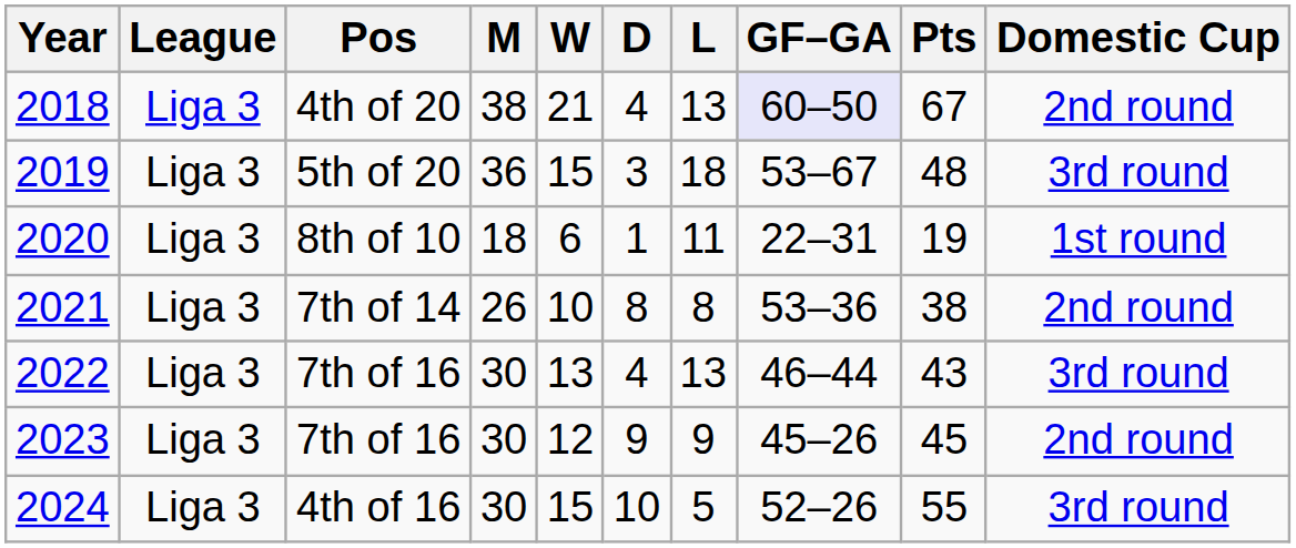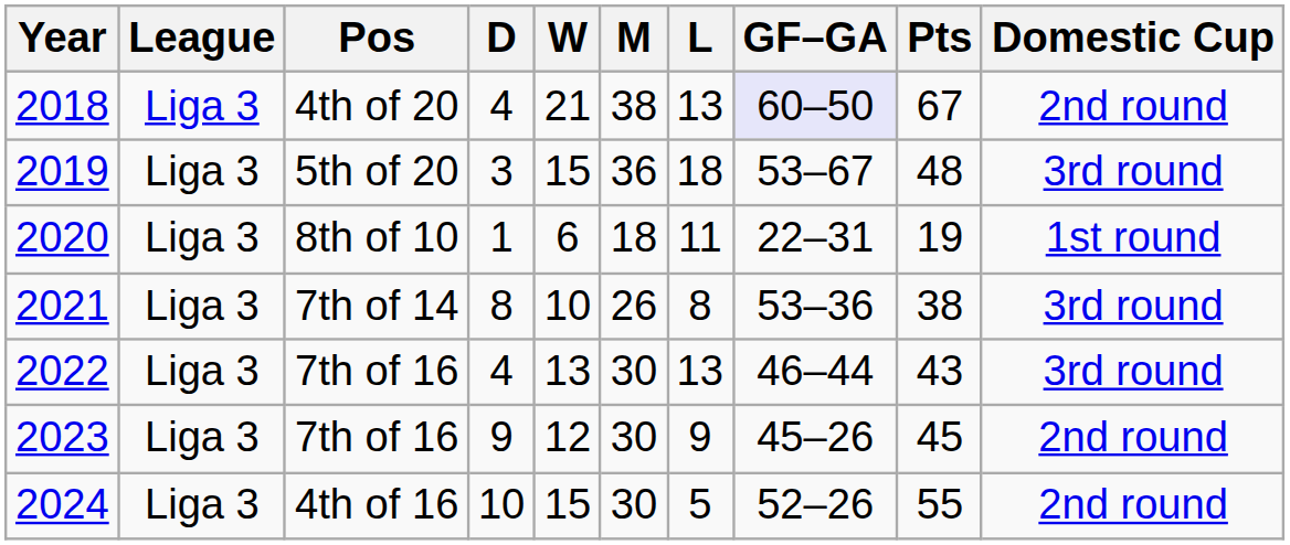columns swapped: M <-> D
2021 | Domestic Cup: 2nd round -> 3rd round
2024 | Domestic Cup: 3rd round -> 2nd round
